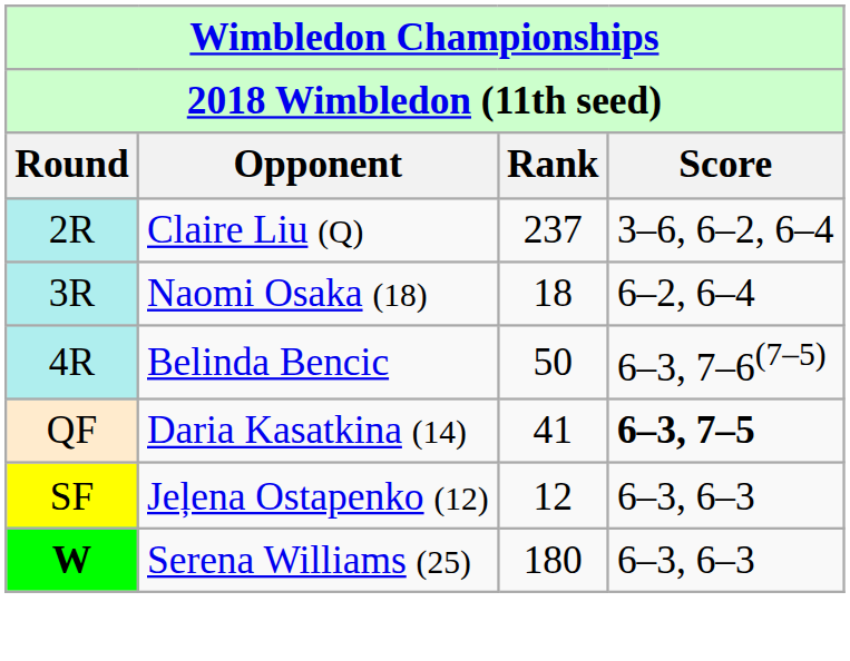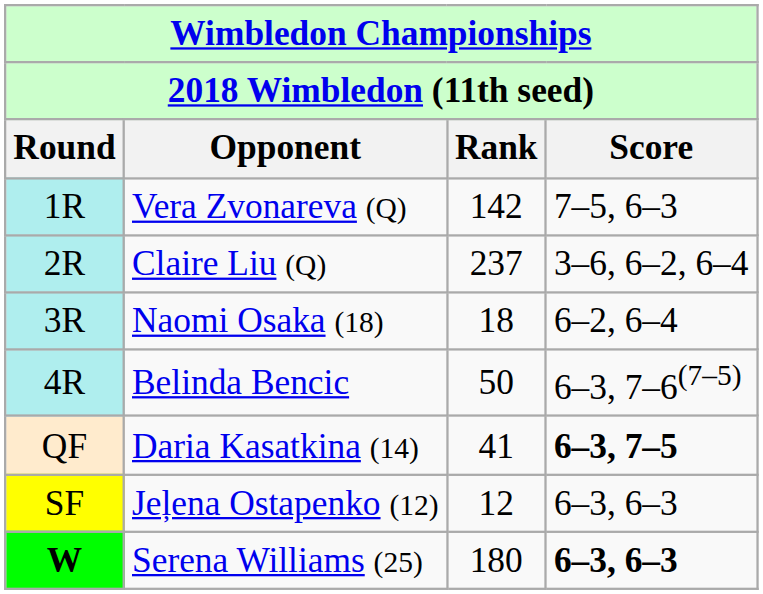+ row: 1R | Vera Zvonareva (Q) | 142 | 7–5, 6–3
Serena Williams (25) | Score: normal -> bold
